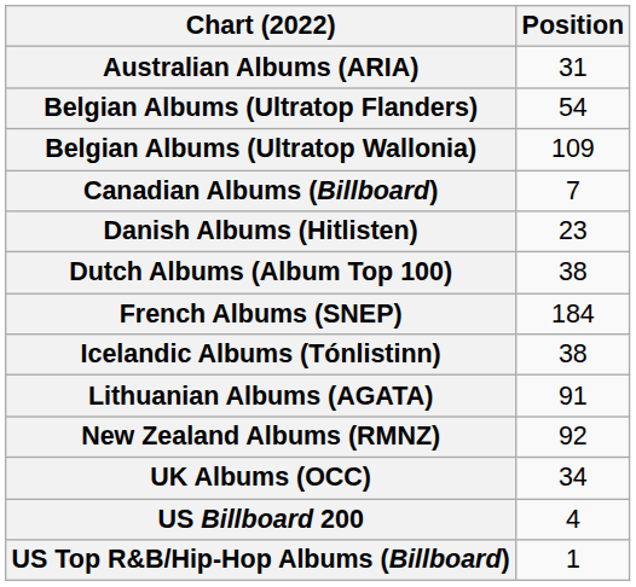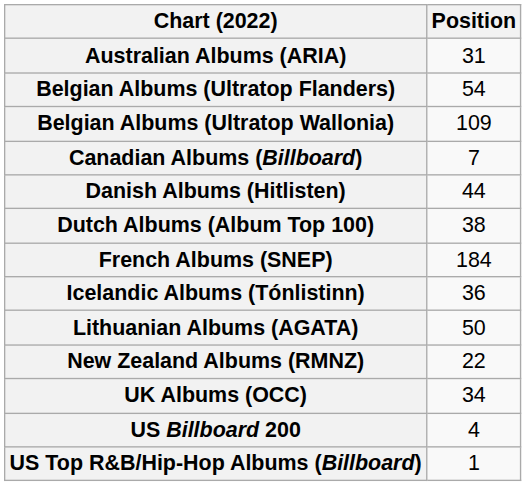Danish Albums (Hitlisten) | Position: 23 -> 44
Icelandic Albums (Tónlistinn) | Position: 38 -> 36
Lithuanian Albums (AGATA) | Position: 91 -> 50
New Zealand Albums (RMNZ) | Position: 92 -> 22
